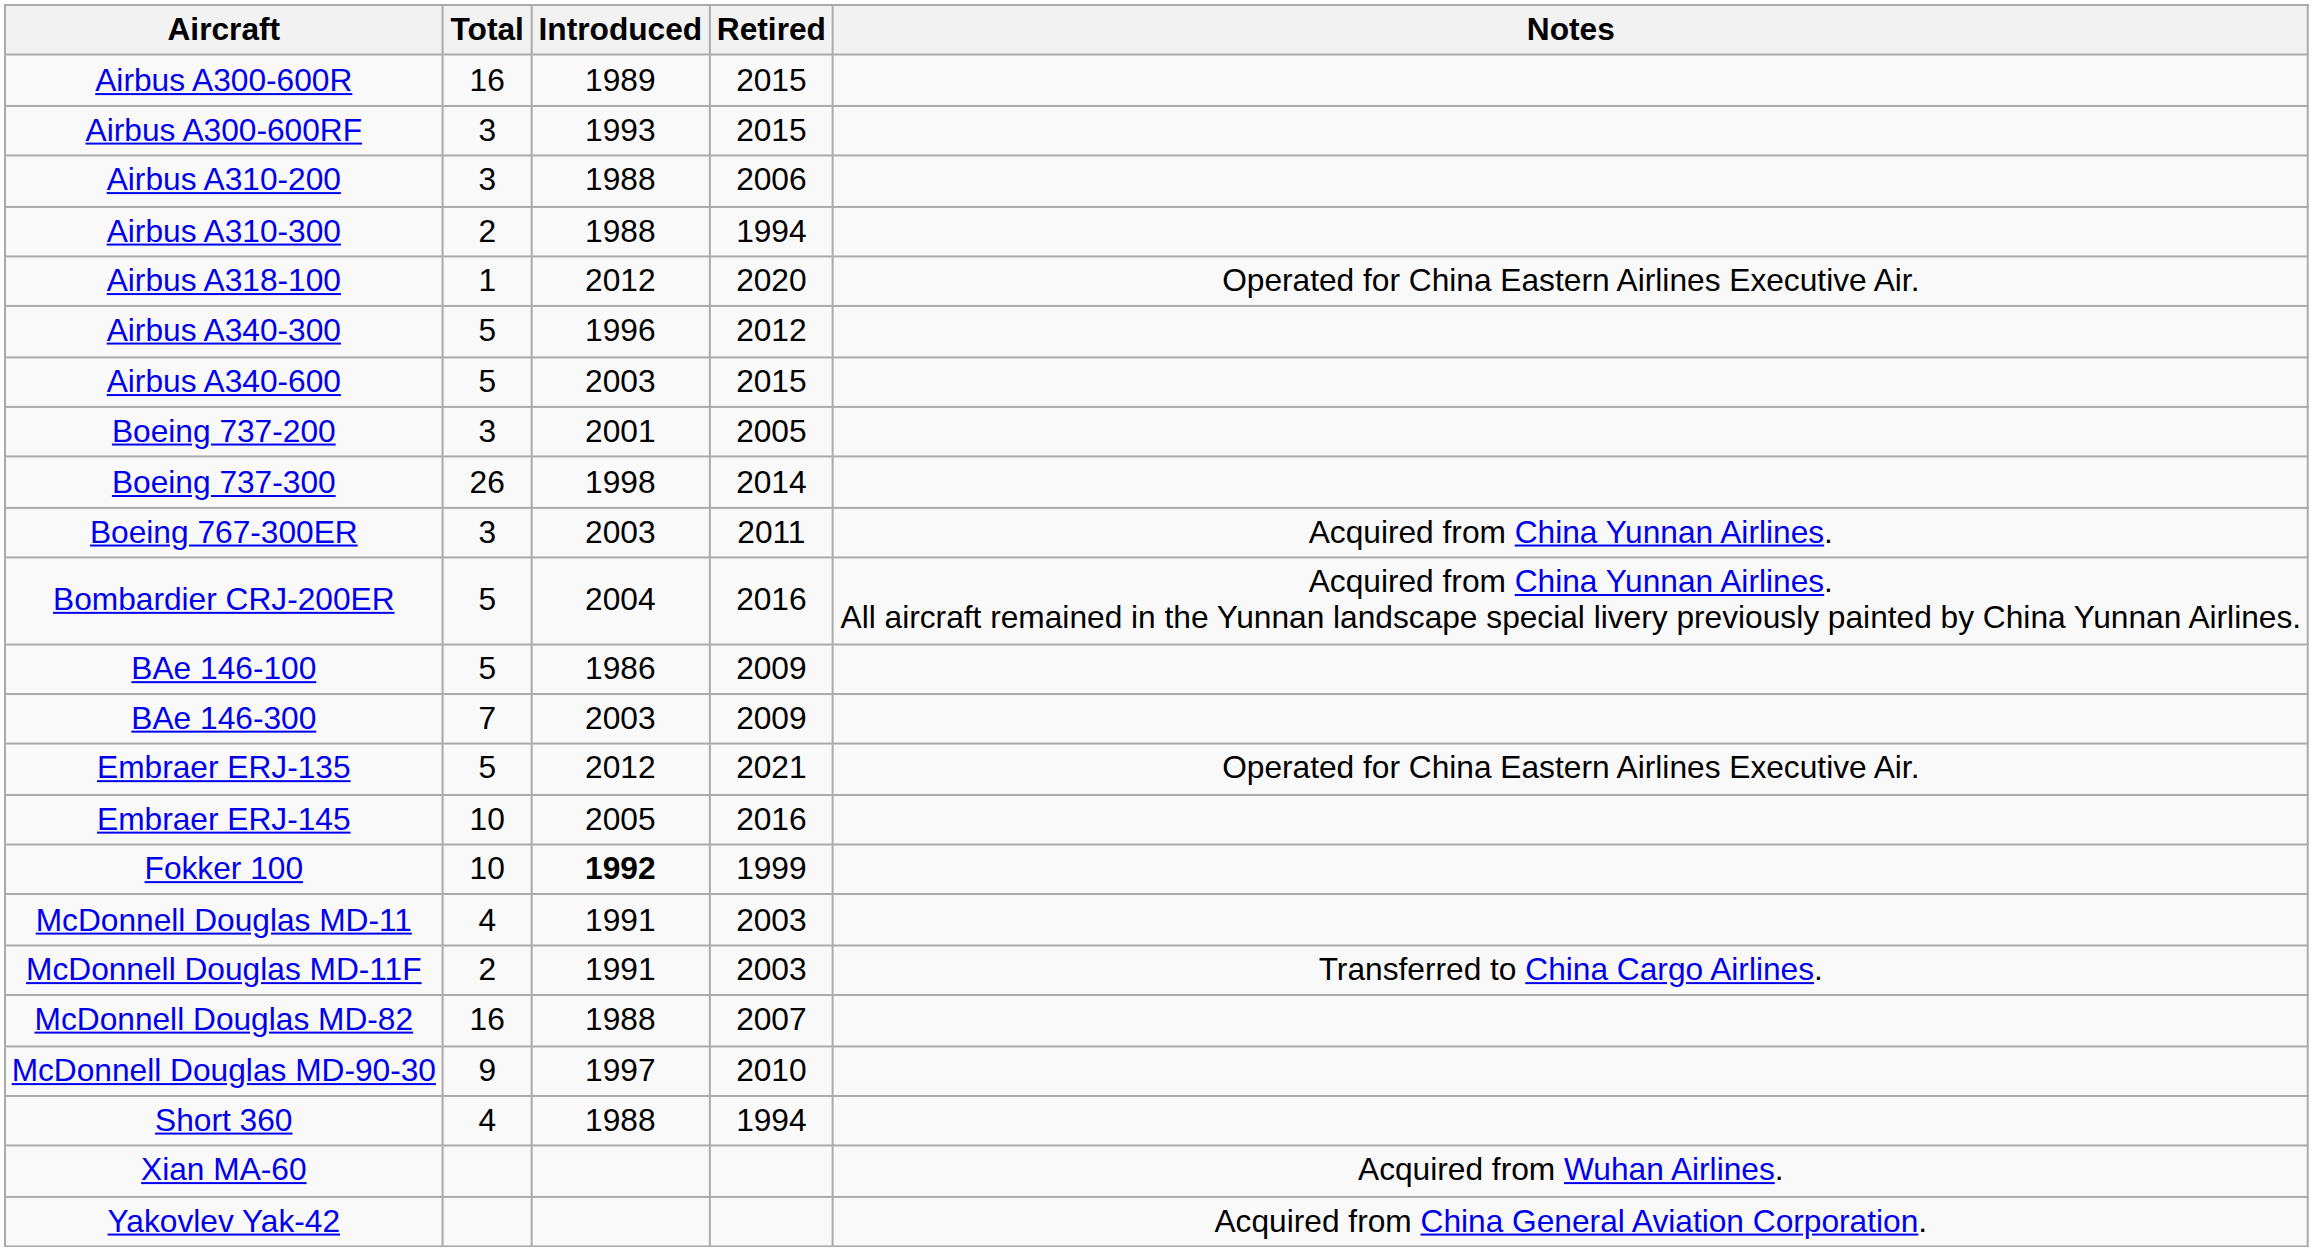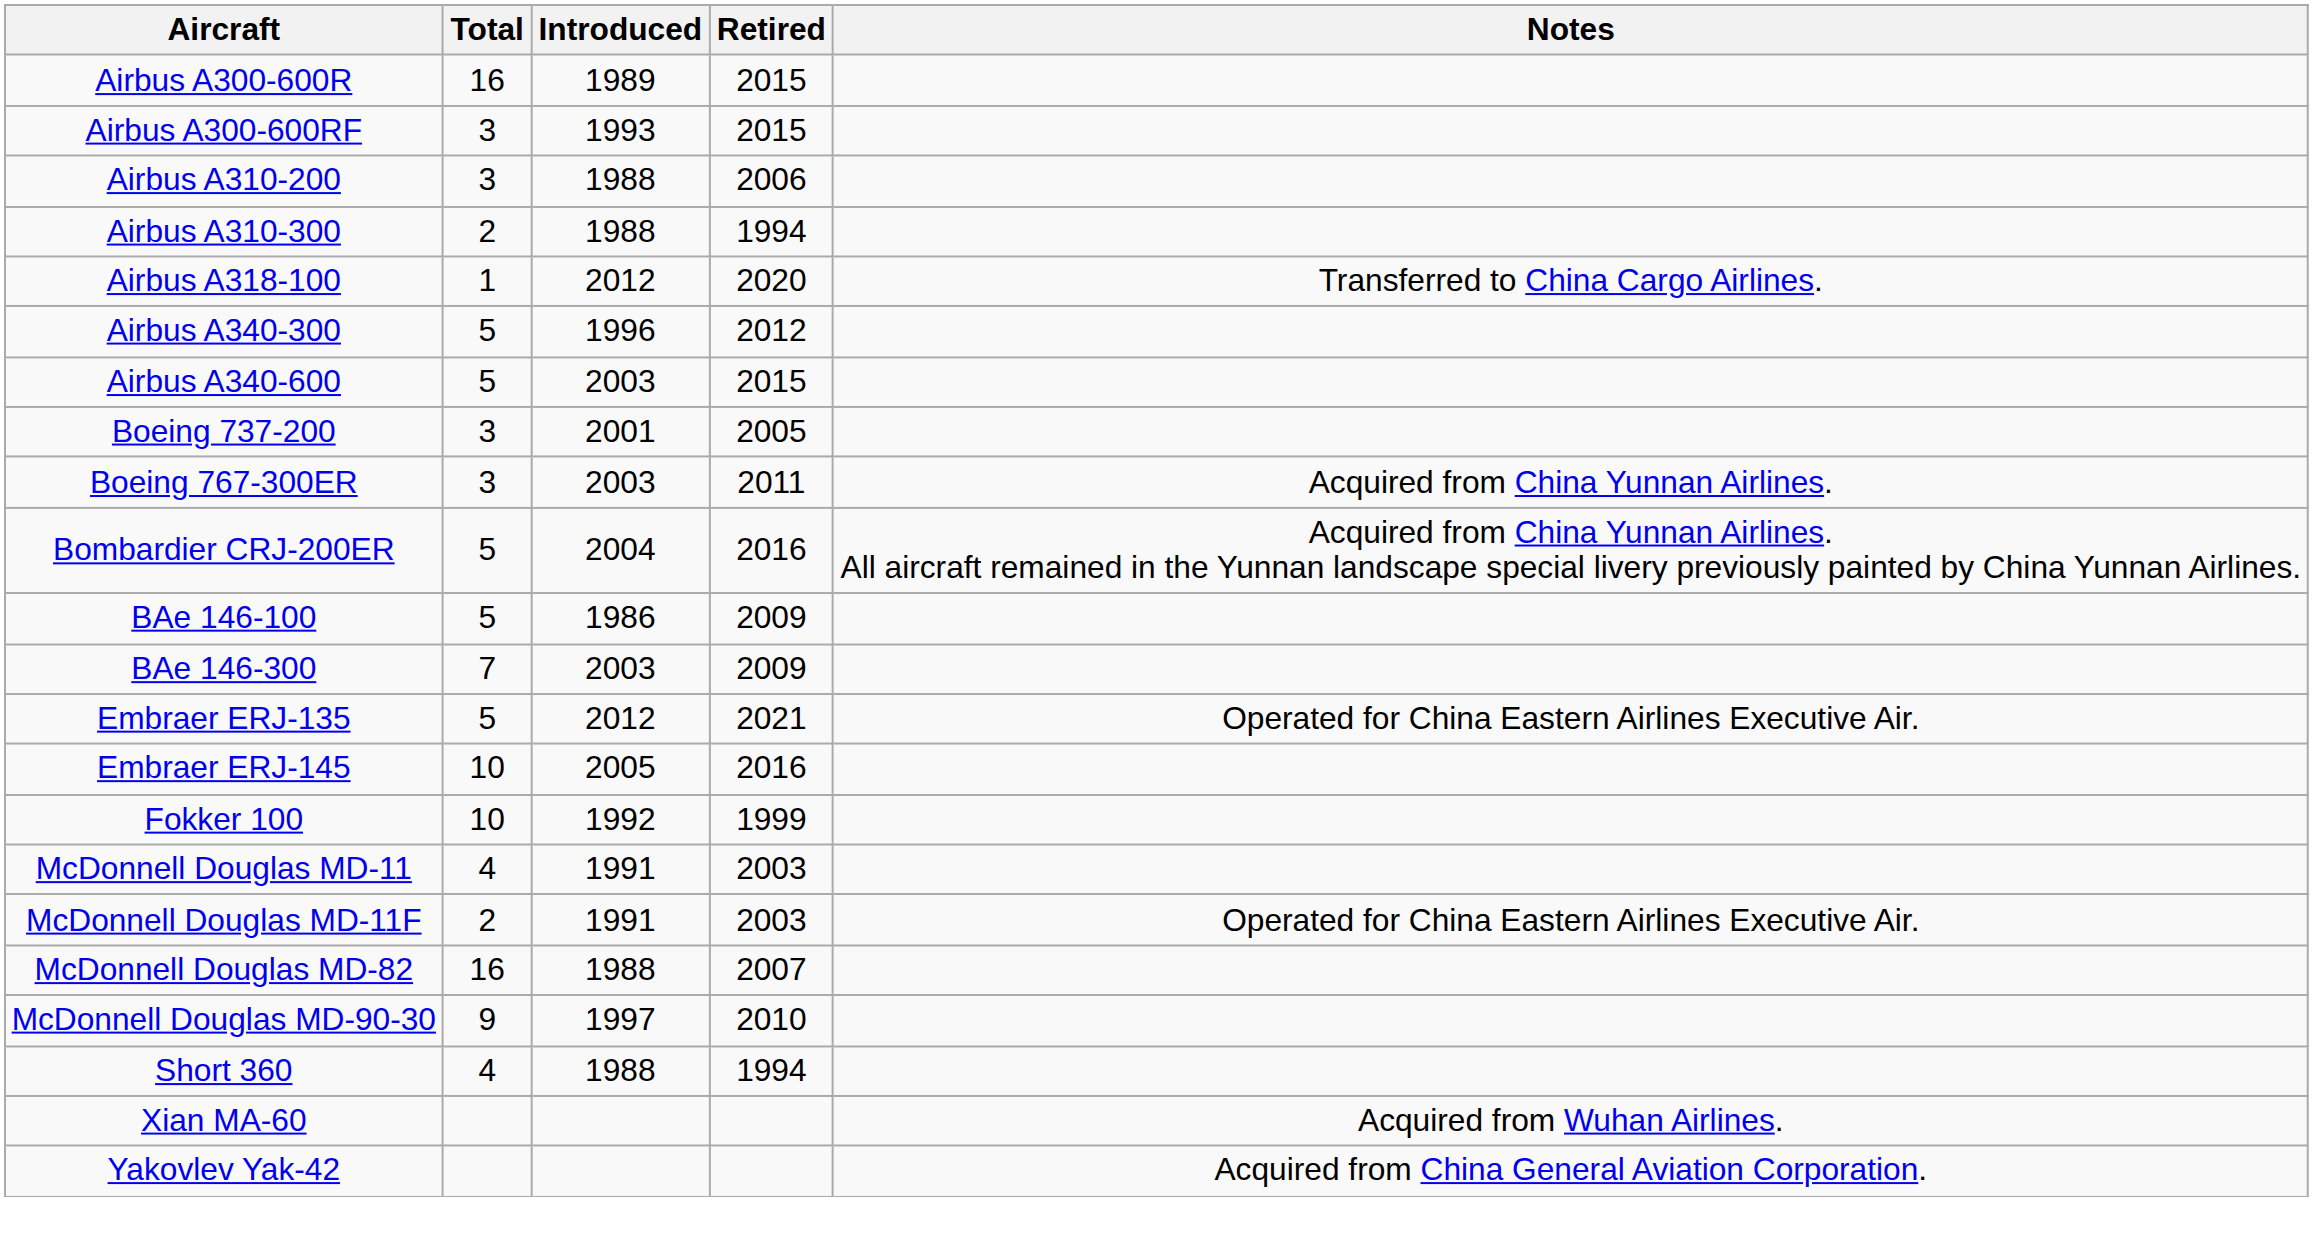Airbus A318-100 | Notes: Operated for China Eastern Airlines Executive Air. -> Transferred to China Cargo Airlines.
- row: Boeing 737-300 | 26 | 1998 | 2014
Fokker 100 | Introduced: bold -> normal
McDonnell Douglas MD-11F | Notes: Transferred to China Cargo Airlines. -> Operated for China Eastern Airlines Executive Air.
